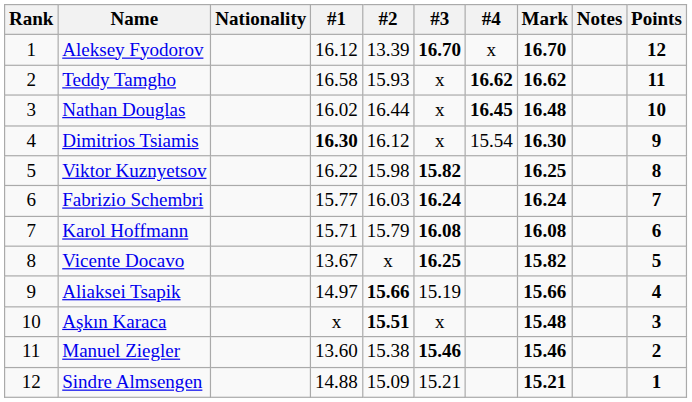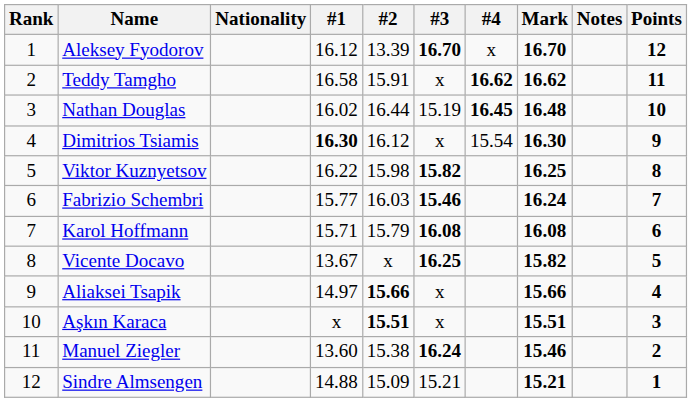Teddy Tamgho | #2: 15.93 -> 15.91
Nathan Douglas | #3: x -> 15.19
Fabrizio Schembri | #3: 16.24 -> 15.46
Aliaksei Tsapik | #3: 15.19 -> x
Aşkın Karaca | Mark: 15.48 -> 15.51
Manuel Ziegler | #3: 15.46 -> 16.24
